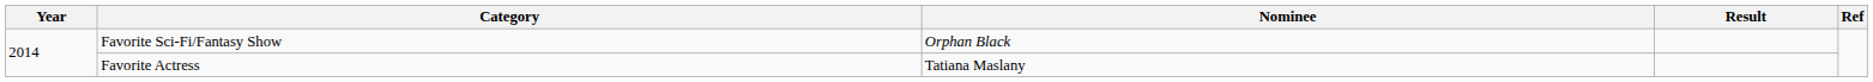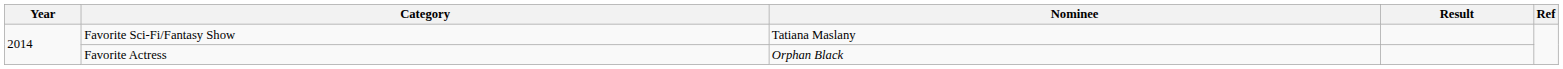Favorite Sci-Fi/Fantasy Show | Nominee: Orphan Black -> Tatiana Maslany
Favorite Actress | Nominee: Tatiana Maslany -> Orphan Black
